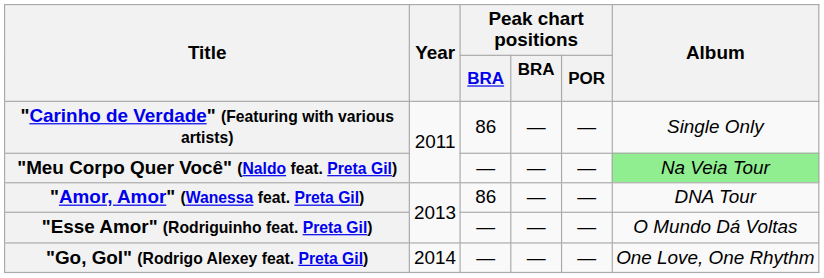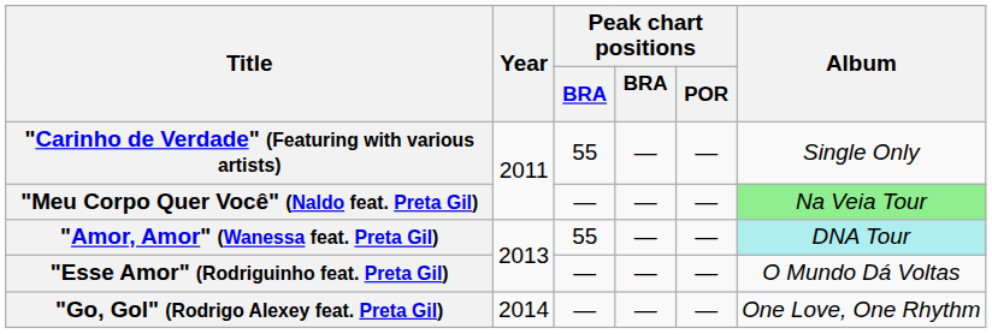"Carinho de Verdade" (Featuring with various artists) | column 3: 86 -> 55
"Amor, Amor" (Wanessa feat. Preta Gil) | column 3: 86 -> 55
"Amor, Amor" (Wanessa feat. Preta Gil) | Album: no background -> paleturquoise background
